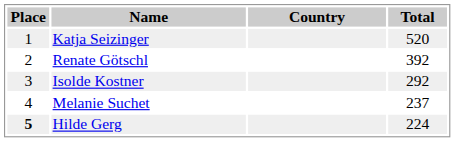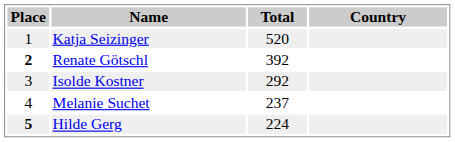columns swapped: Country <-> Total
Renate Götschl | Place: normal -> bold
